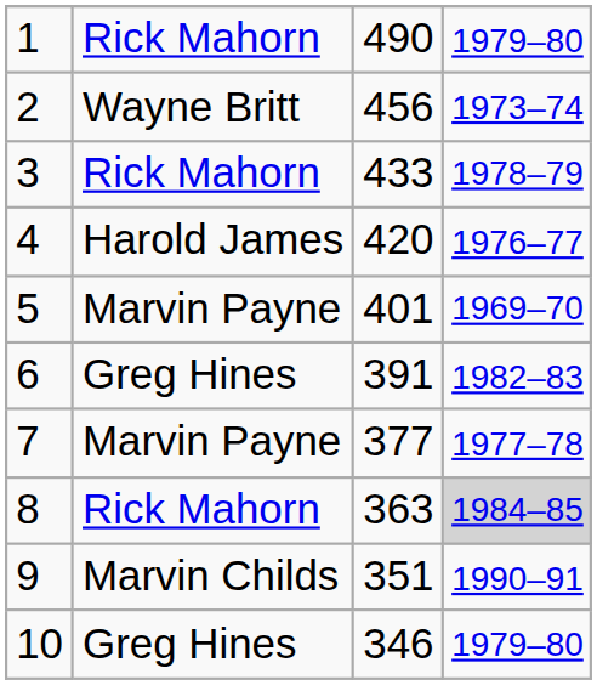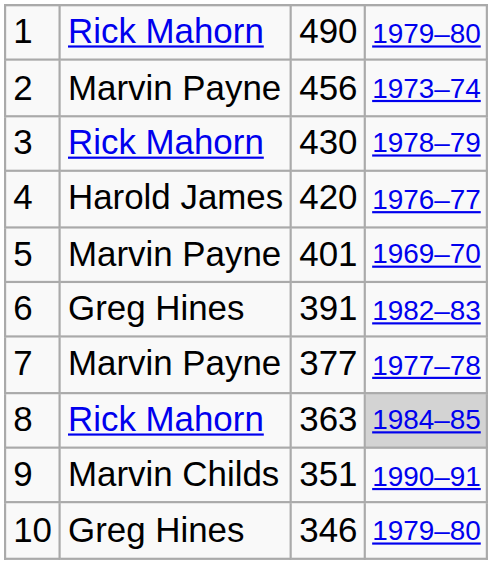2 | column 2: Wayne Britt -> Marvin Payne
3 | column 3: 433 -> 430
